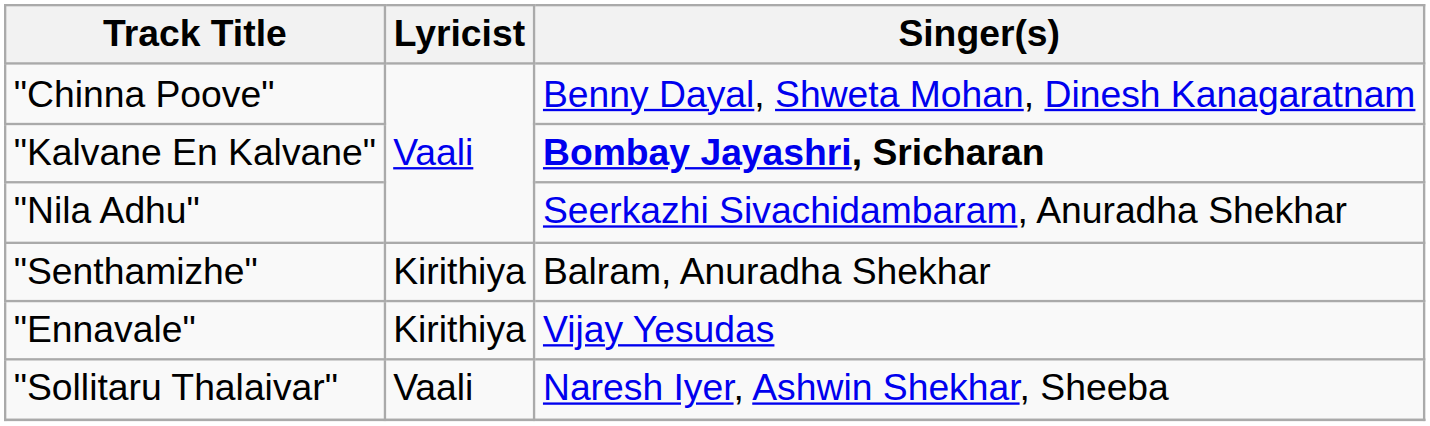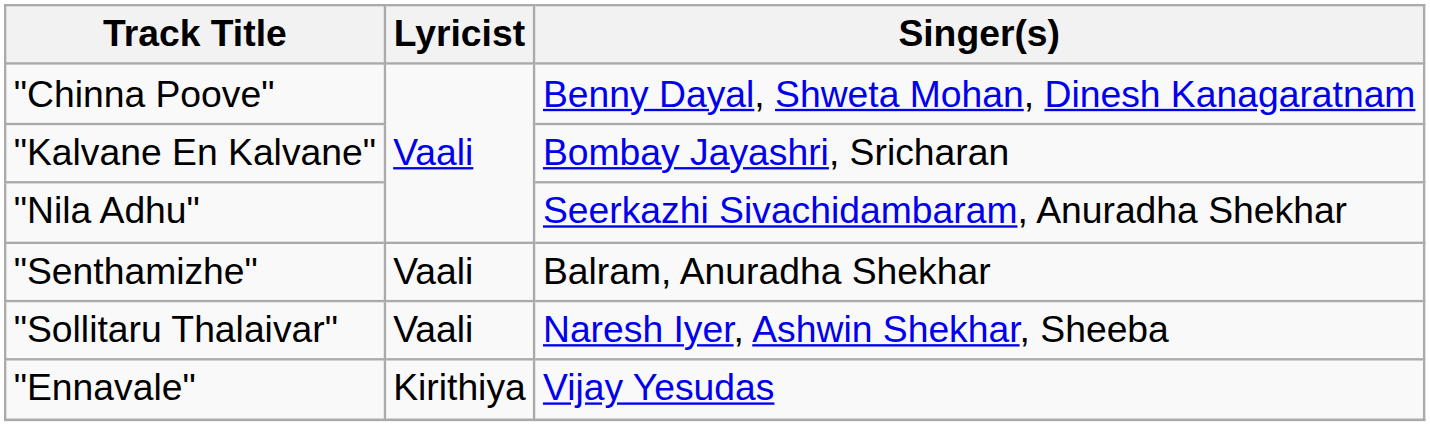"Kalvane En Kalvane" | Singer(s): bold -> normal
"Senthamizhe" | Lyricist: Kirithiya -> Vaali
rows swapped: "Sollitaru Thalaivar" <-> "Ennavale"
